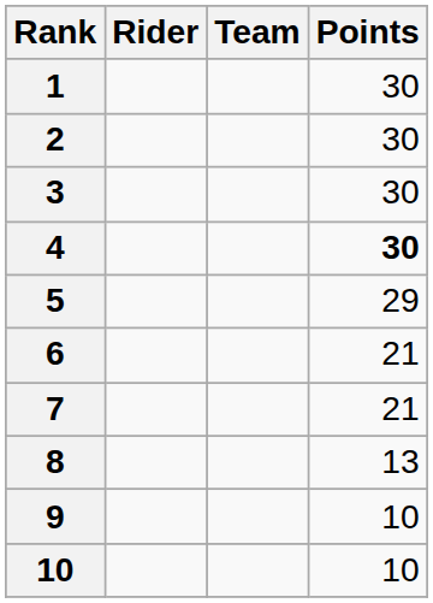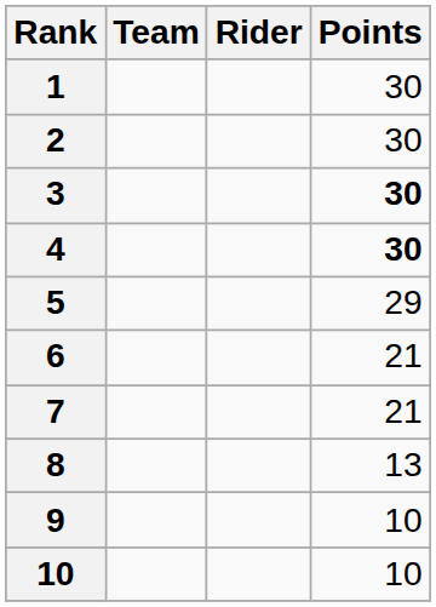columns swapped: Rider <-> Team
3 | Points: normal -> bold
